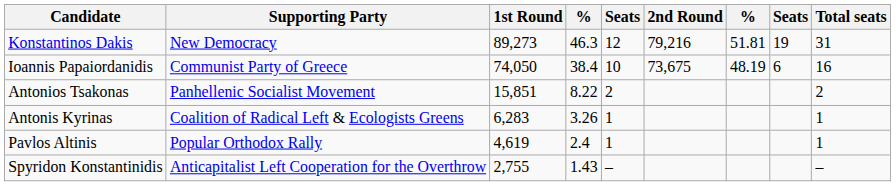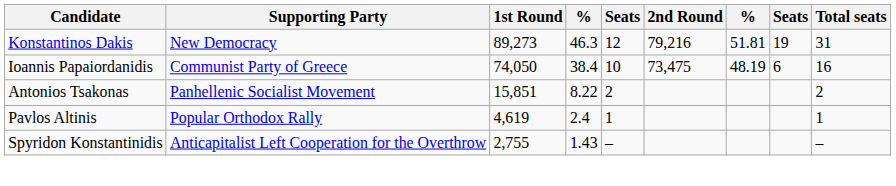Ioannis Papaiordanidis | 2nd Round: 73,675 -> 73,475
- row: Antonis Kyrinas | Coalition of Radical Left & Ecologists Greens | 6,283 | 3.26 | 1 | 1
